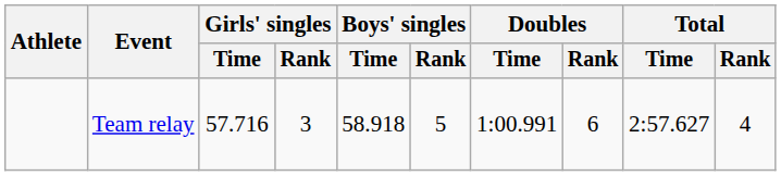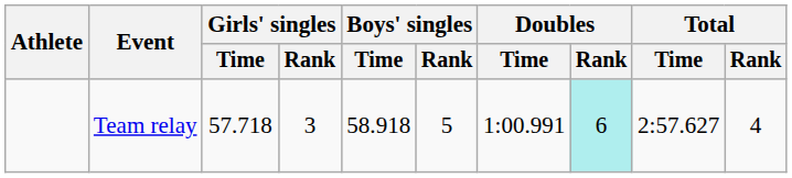Team relay | Girls' singles / Time: 57.716 -> 57.718
Team relay | Doubles / Rank: no background -> paleturquoise background
